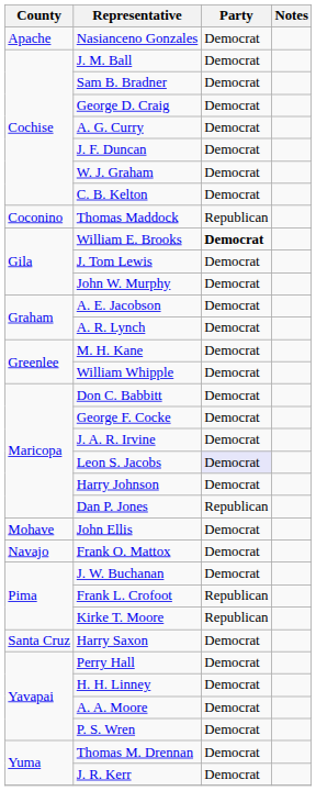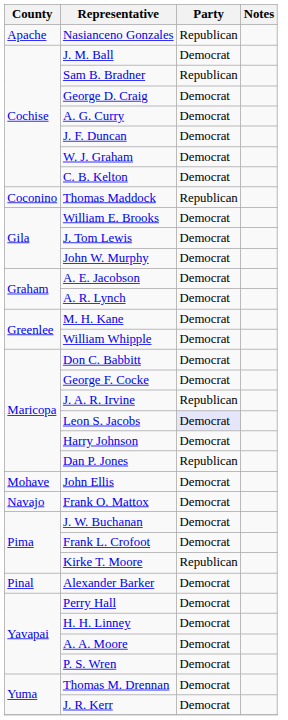Nasianceno Gonzales | Party: Democrat -> Republican
Sam B. Bradner | Party: Democrat -> Republican
William E. Brooks | Party: bold -> normal
J. A. R. Irvine | Party: Democrat -> Republican
Frank L. Crofoot | Party: Republican -> Democrat
+ row: Pinal | Alexander Barker | Democrat
- row: Santa Cruz | Harry Saxon | Democrat
